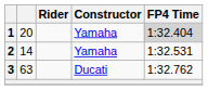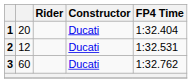1 | Constructor: Yamaha -> Ducati
1 | FP4 Time: lightgrey background -> no background
2 | column 2: 14 -> 12
2 | Constructor: Yamaha -> Ducati
3 | column 2: 63 -> 60
